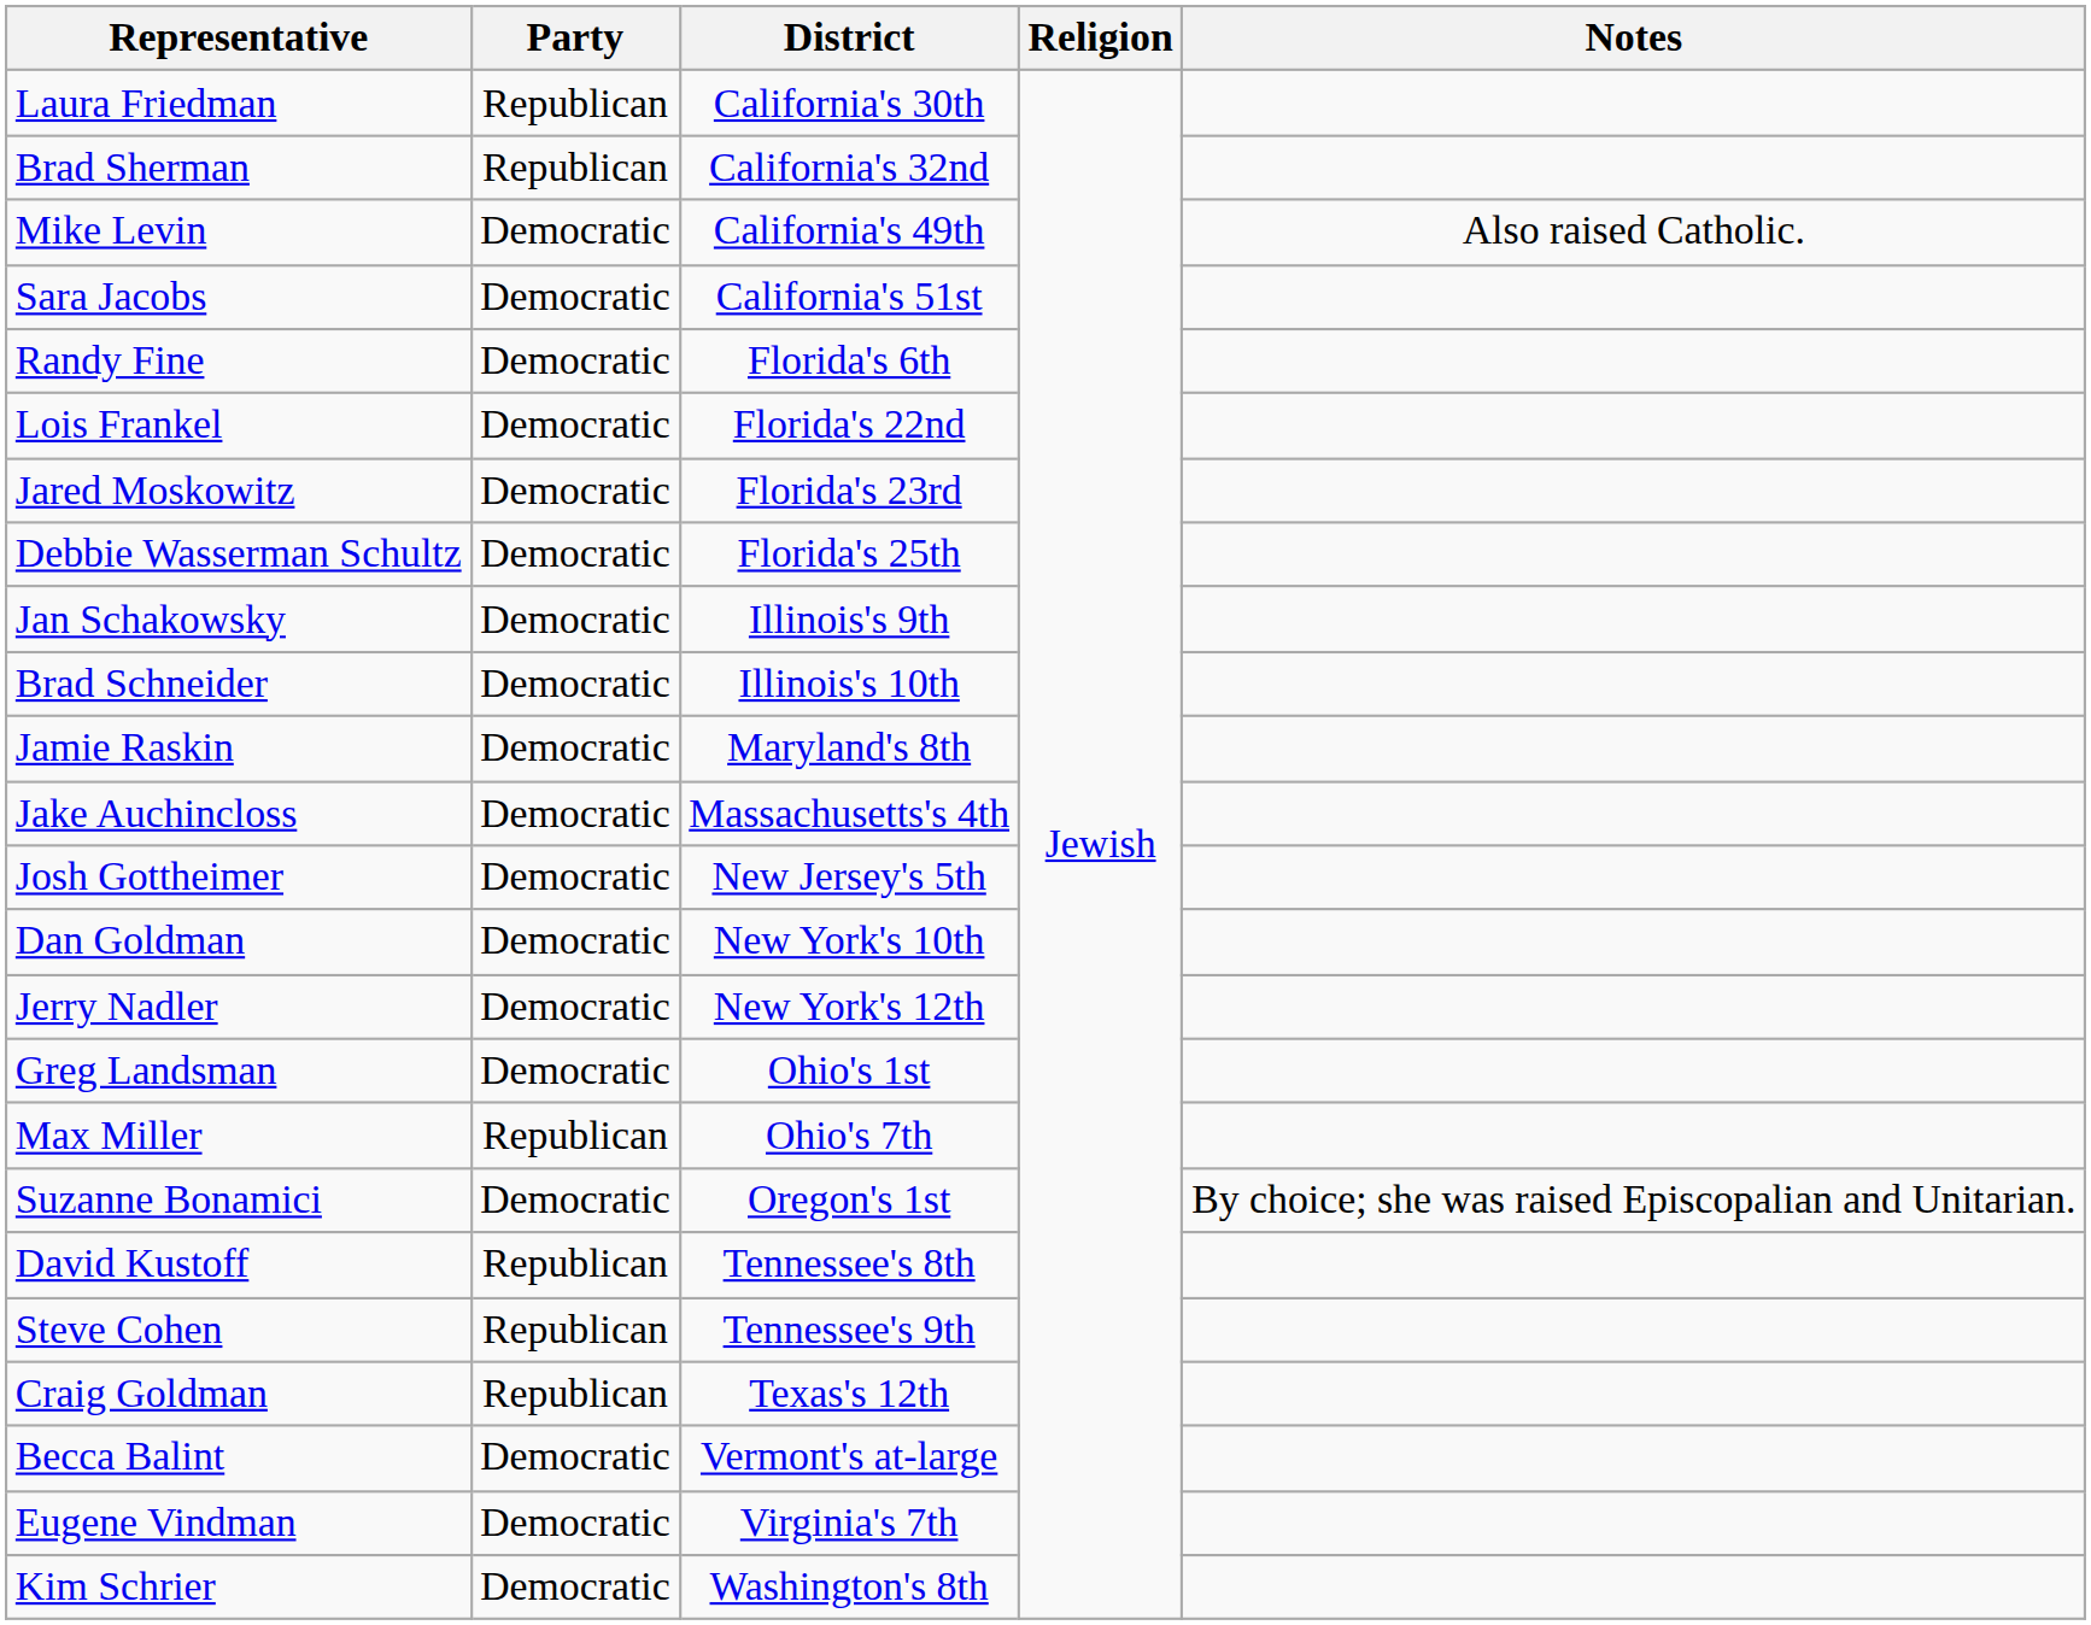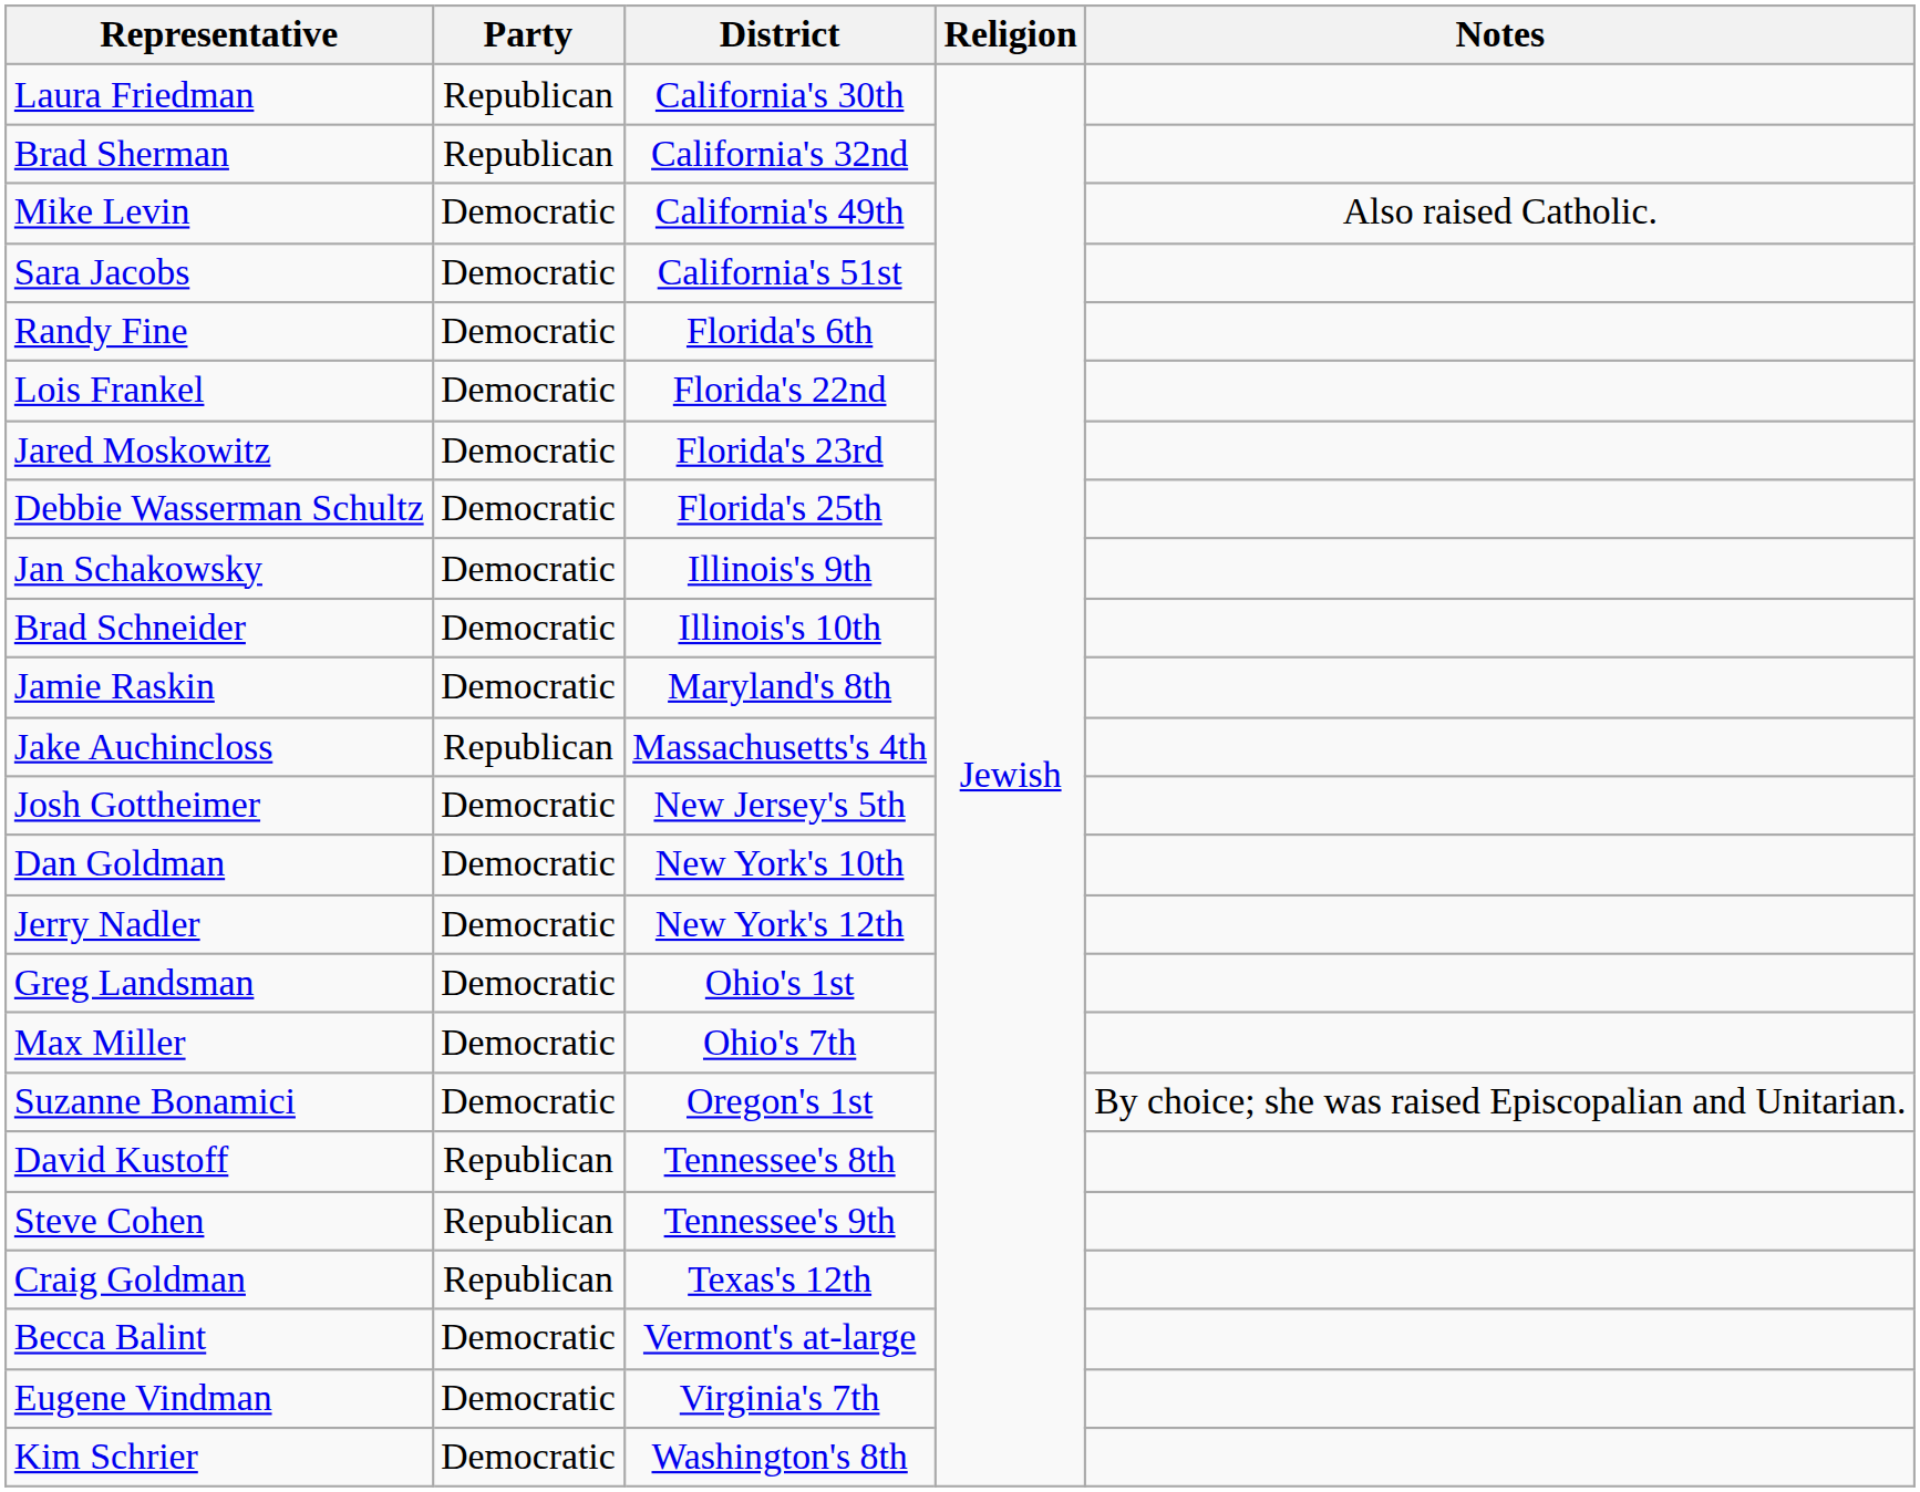Jake Auchincloss | Party: Democratic -> Republican
Max Miller | Party: Republican -> Democratic
